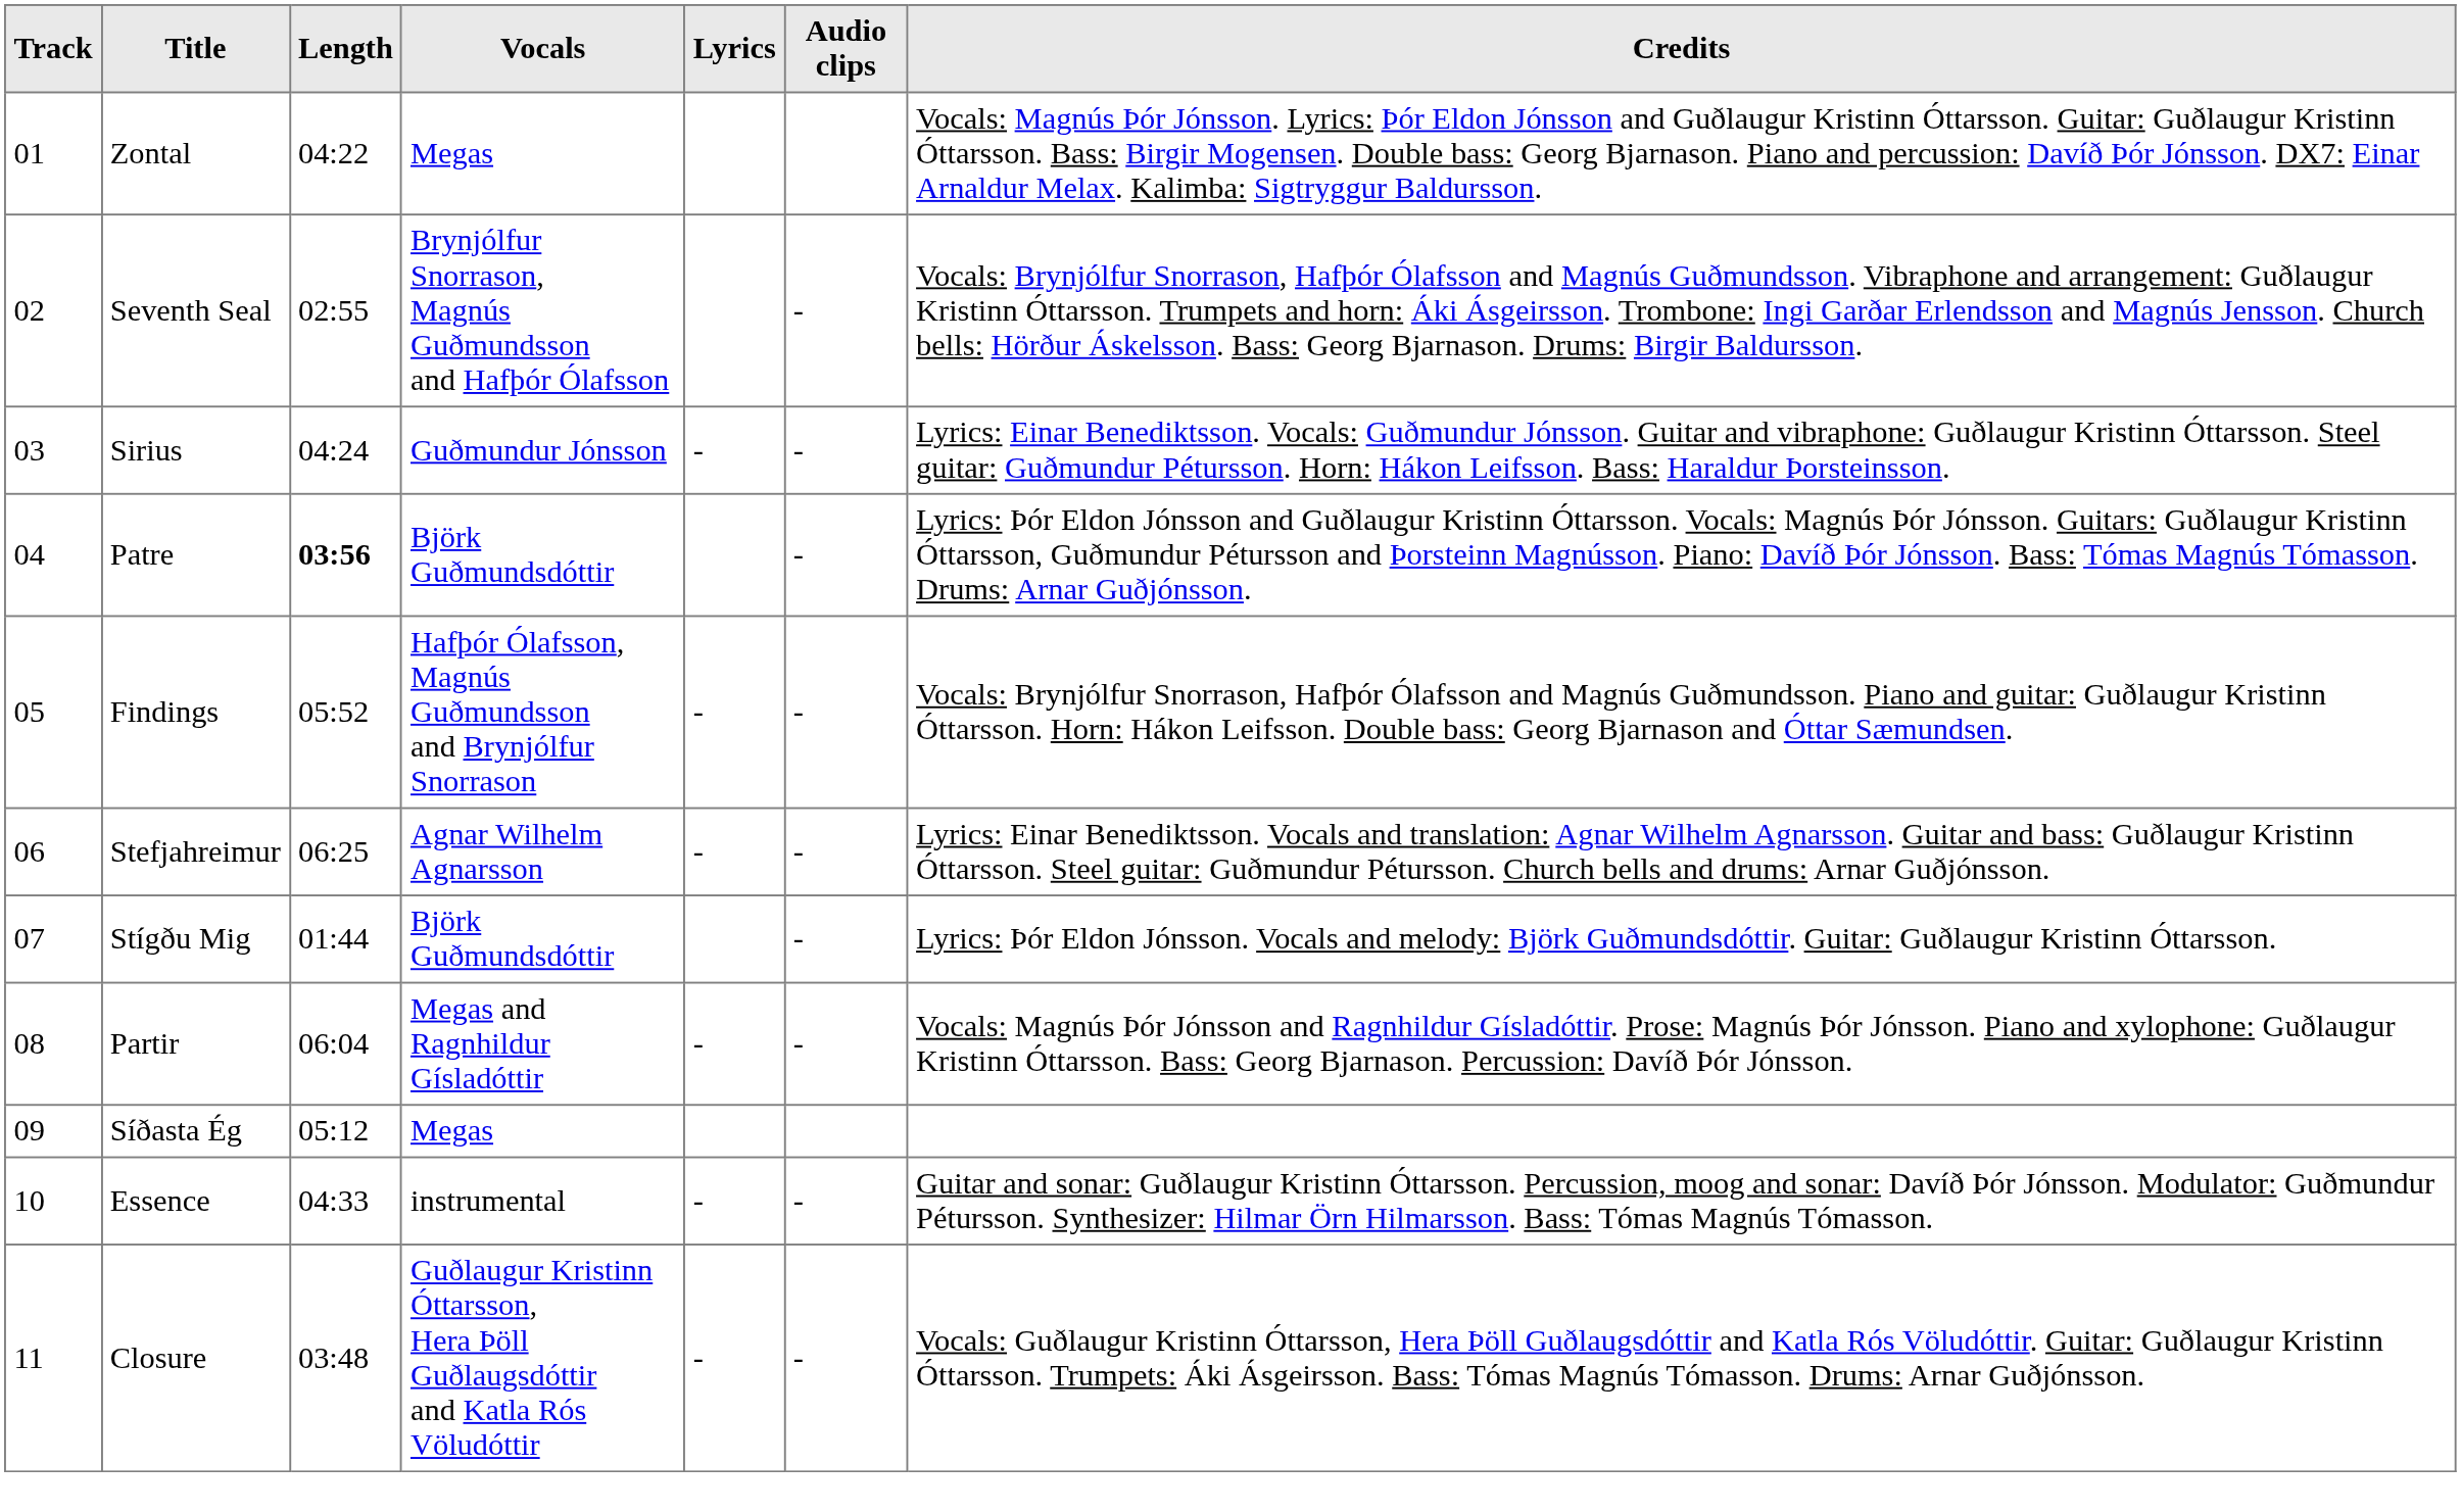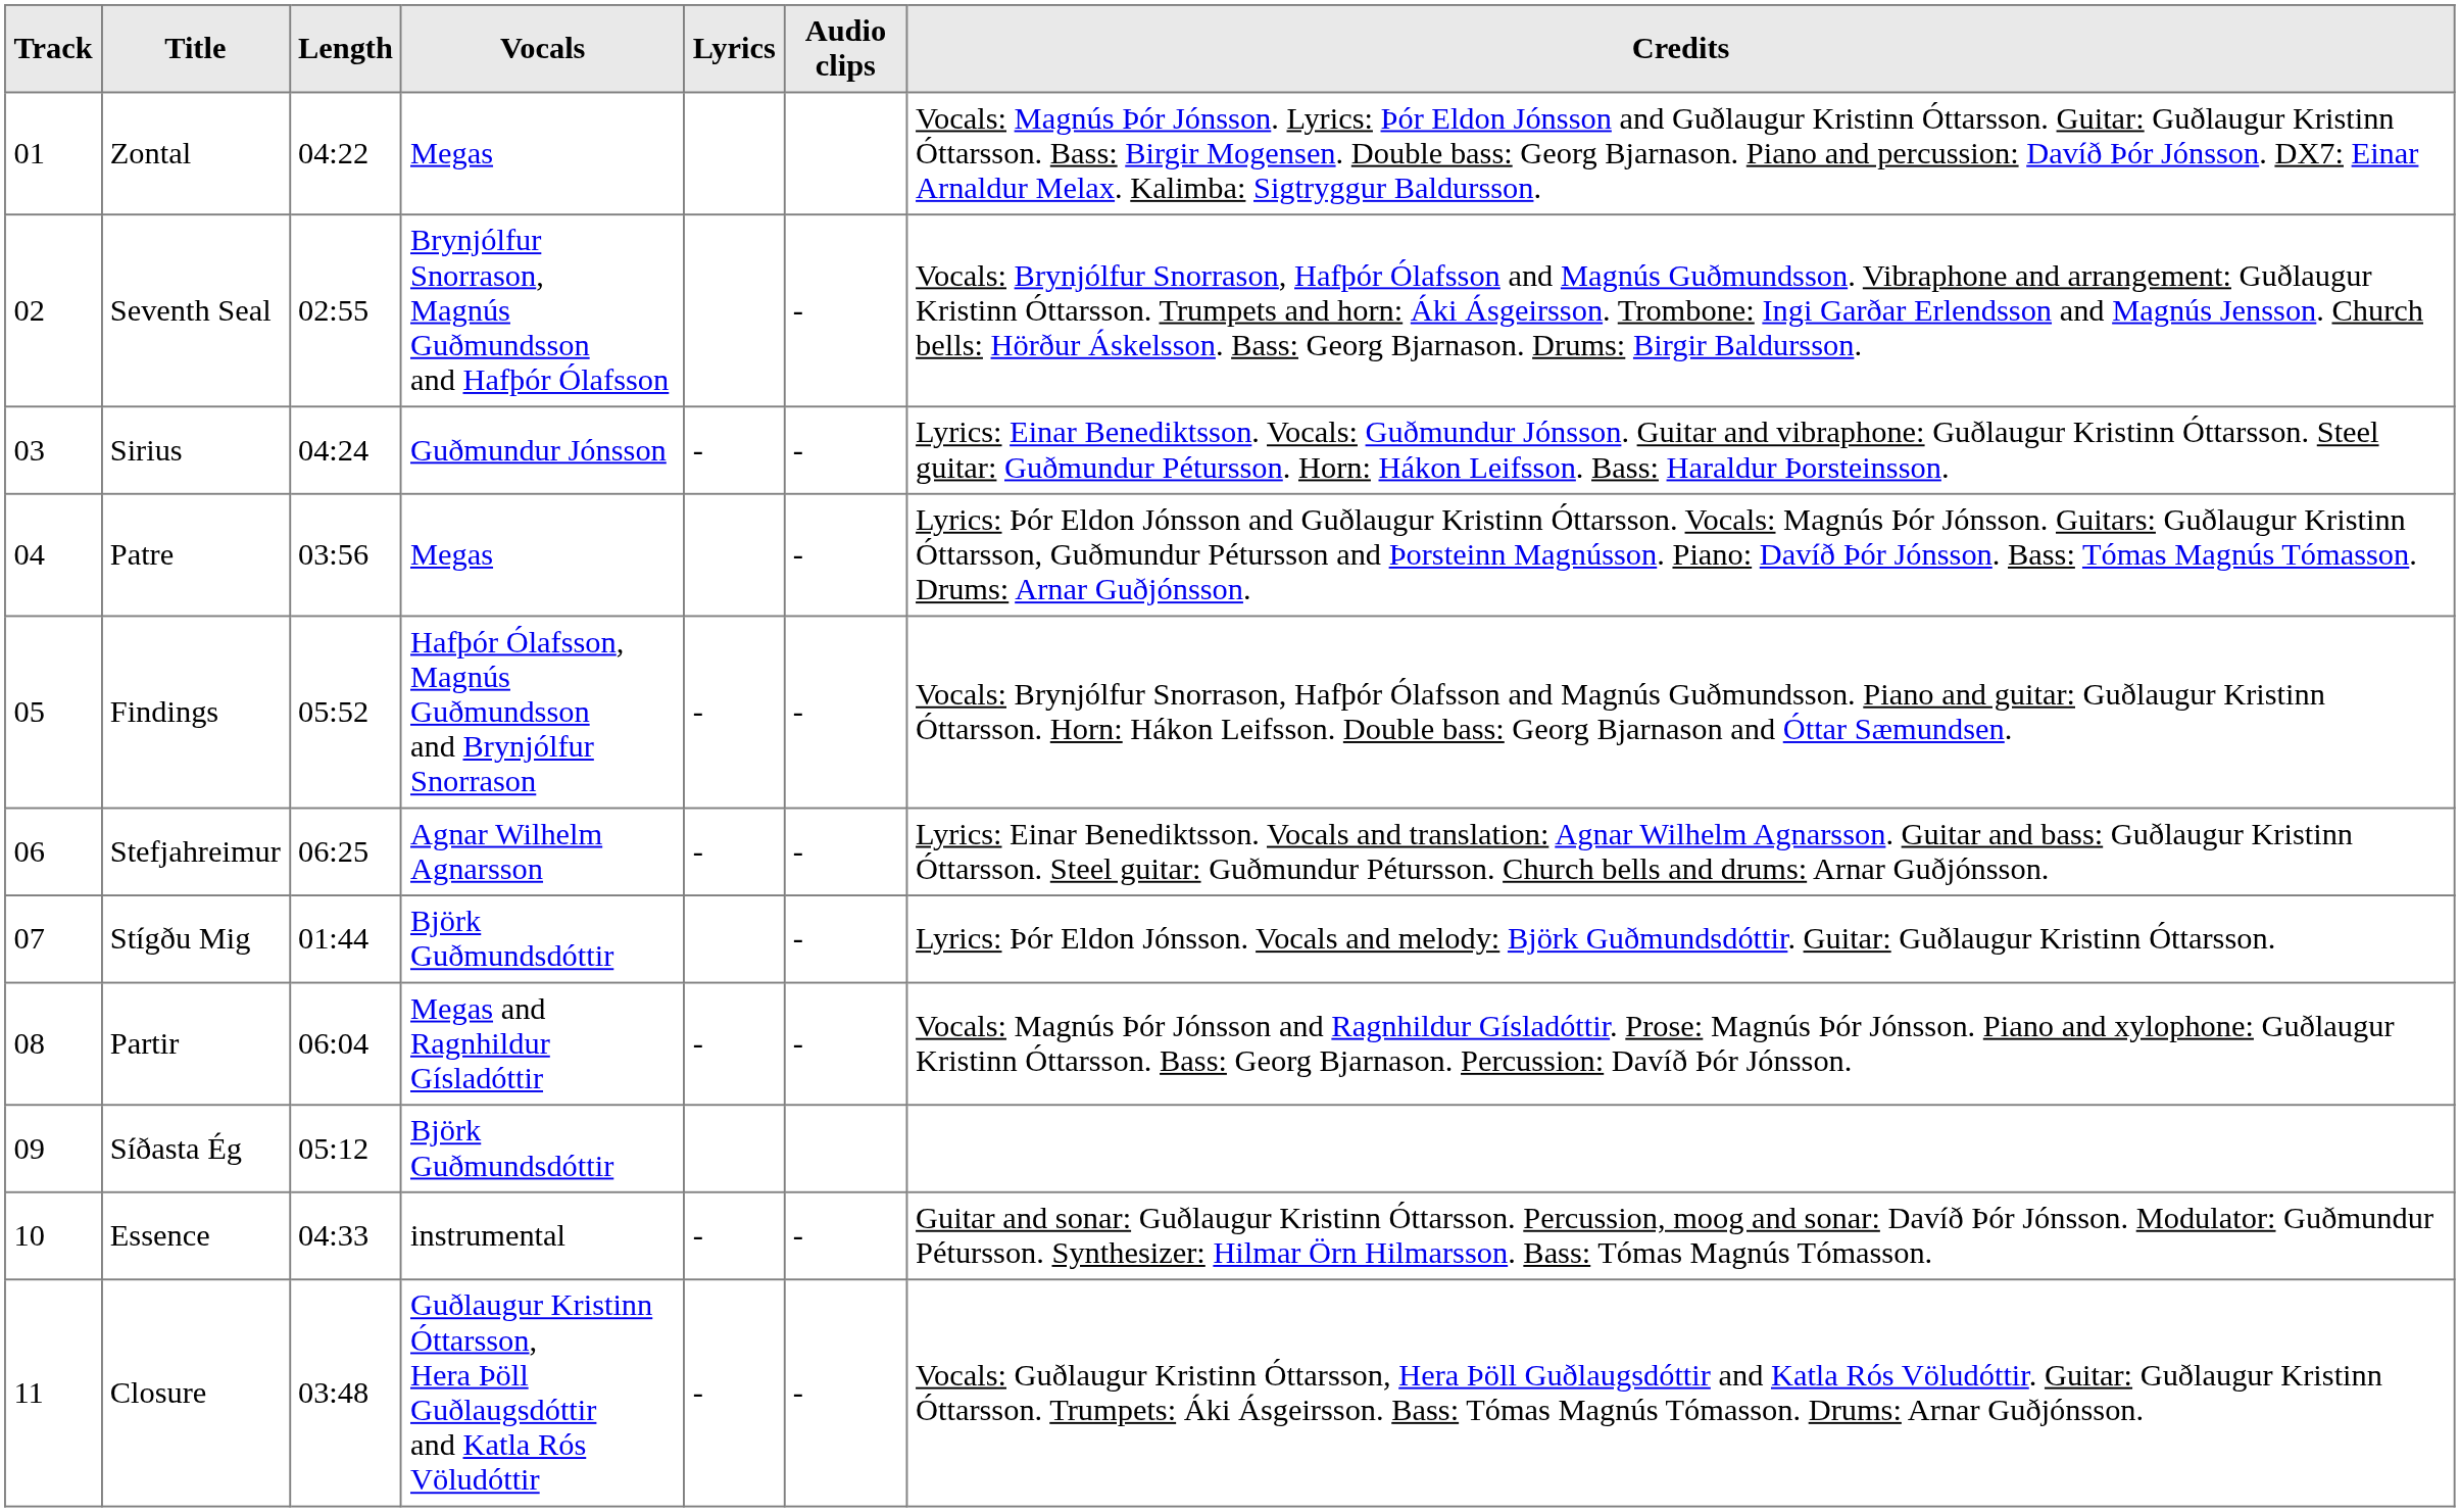Patre | Length: bold -> normal
Patre | Vocals: Björk Guðmundsdóttir -> Megas
Síðasta Ég | Vocals: Megas -> Björk Guðmundsdóttir
